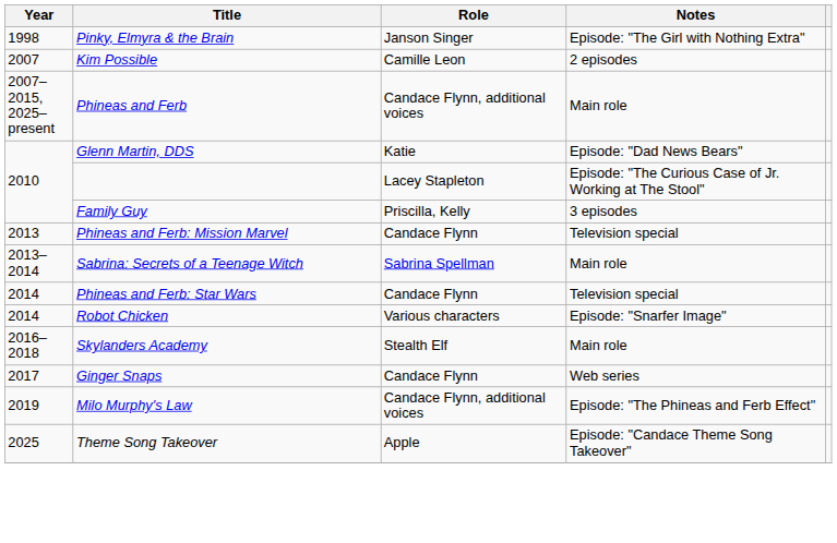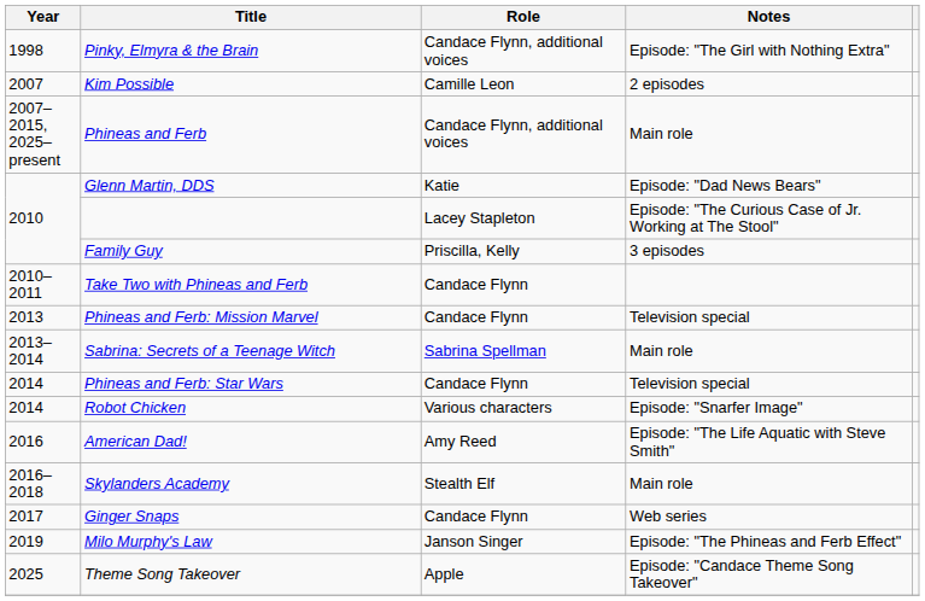Pinky, Elmyra & the Brain | Role: Janson Singer -> Candace Flynn, additional voices
+ row: 2010–2011 | Take Two with Phineas and Ferb | Candace Flynn
+ row: 2016 | American Dad! | Amy Reed | Episode: "The Life Aquatic with Steve Smith"
Milo Murphy's Law | Role: Candace Flynn, additional voices -> Janson Singer
